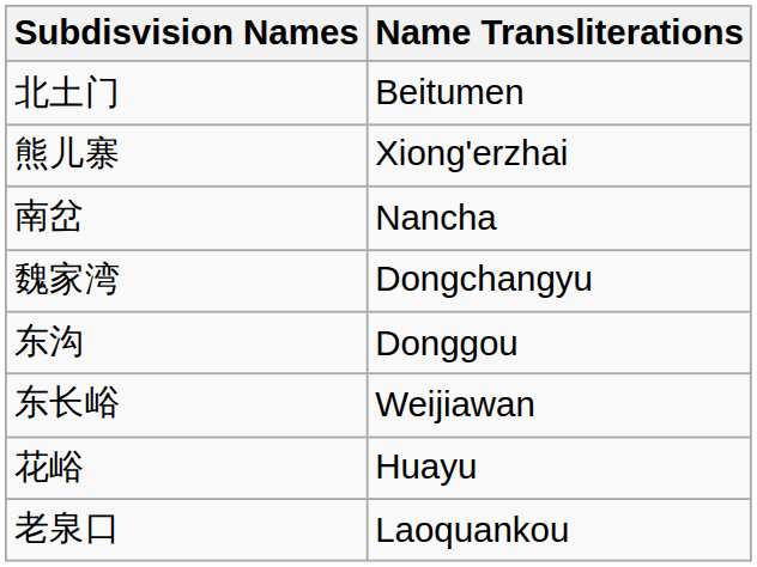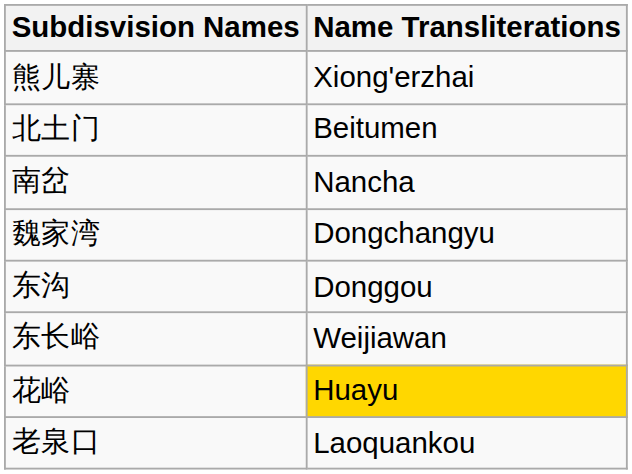rows swapped: 熊儿寨 <-> 北土门
花峪 | Name Transliterations: no background -> gold background
